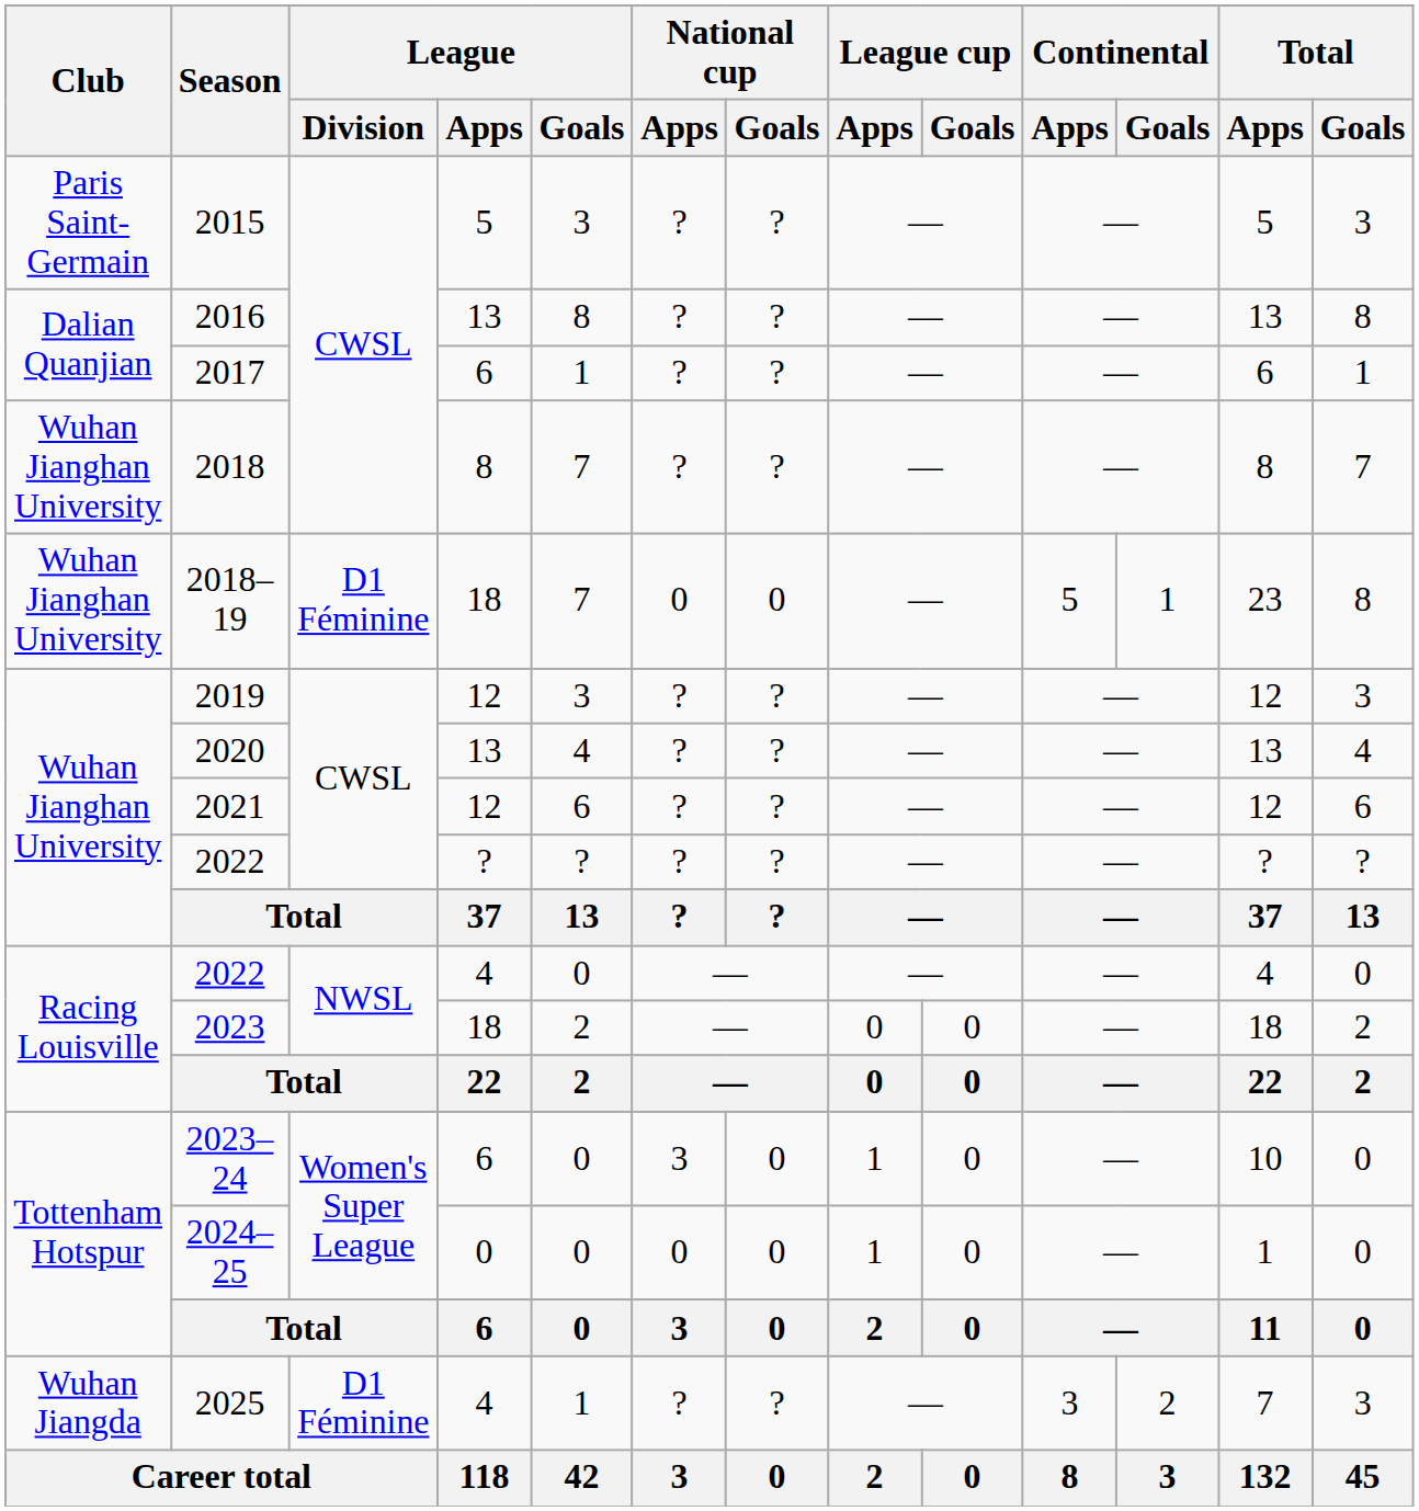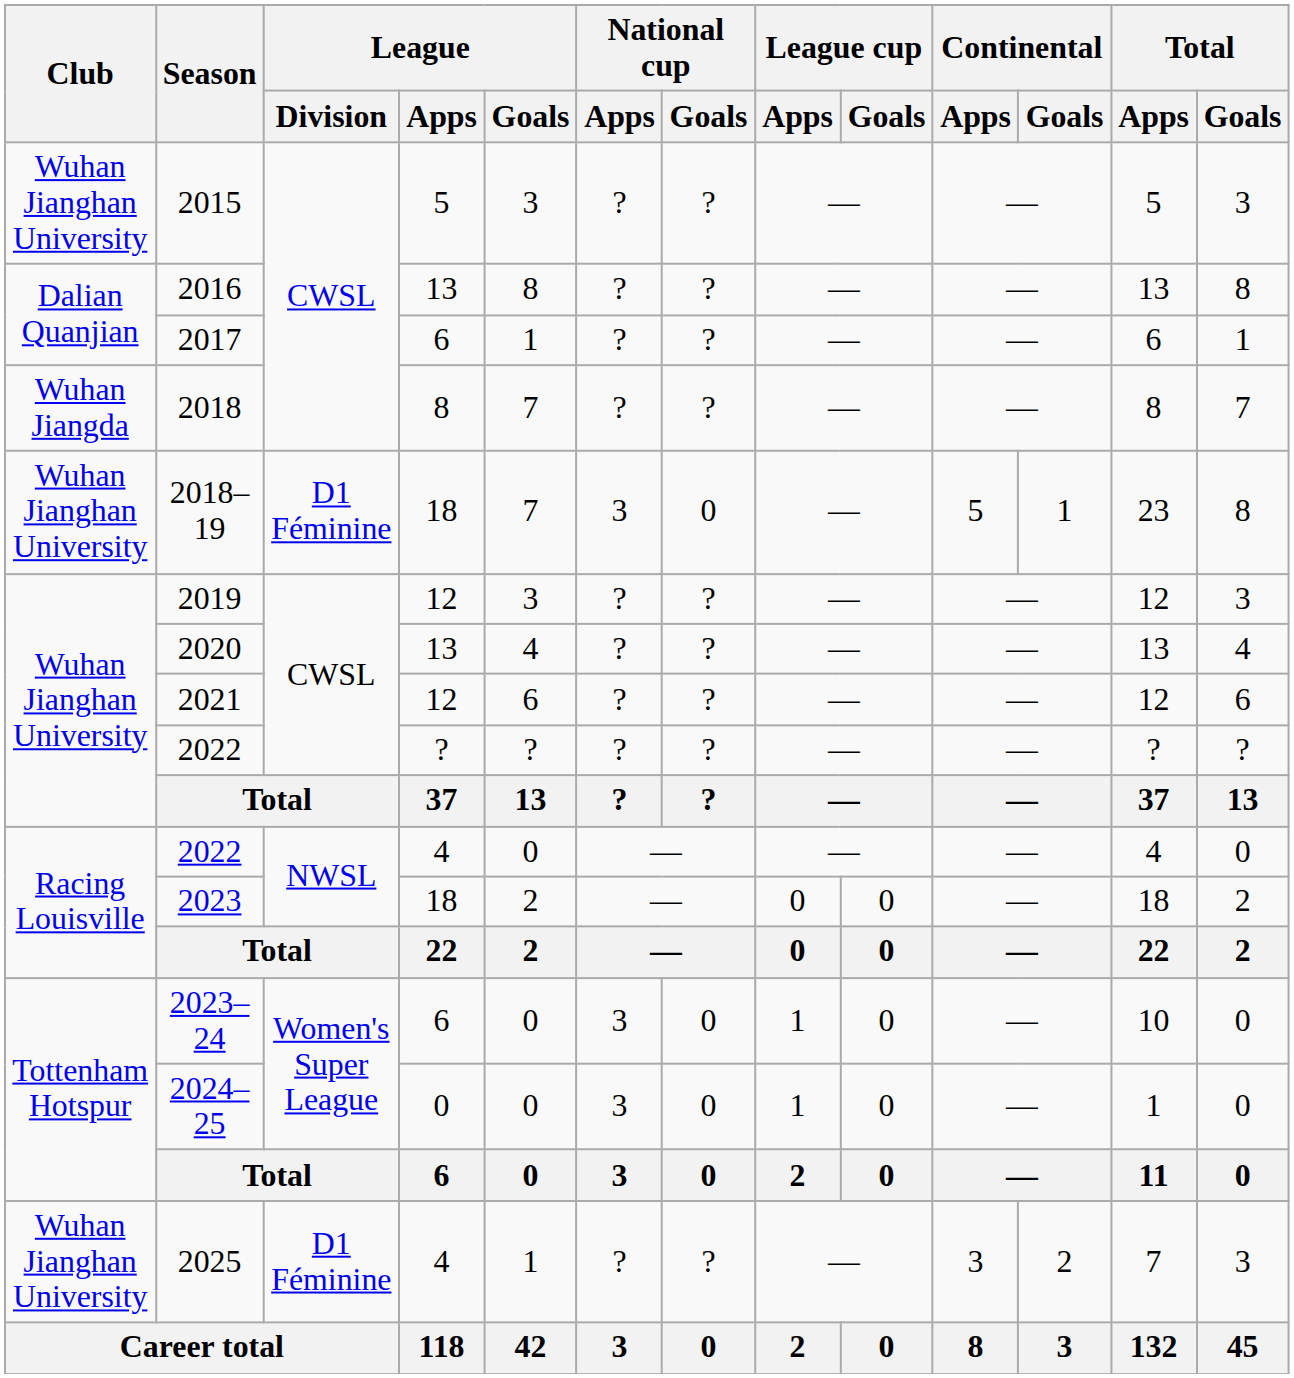2015 | Club: Paris Saint-Germain -> Wuhan Jianghan University
2018 | Club: Wuhan Jianghan University -> Wuhan Jiangda
2018–19 | National cup / Apps: 0 -> 3
2024–25 | National cup / Apps: 0 -> 3
2025 | Club: Wuhan Jiangda -> Wuhan Jianghan University
